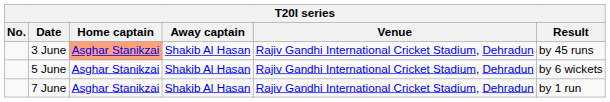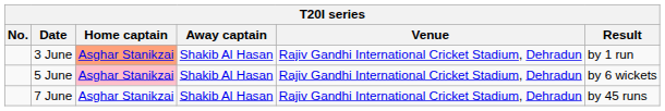3 June | Result: by 45 runs -> by 1 run
5 June | Home captain: no background -> pink background
7 June | Result: by 1 run -> by 45 runs
